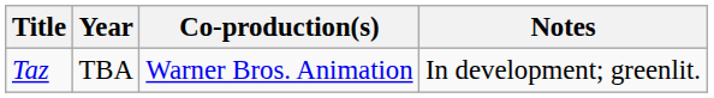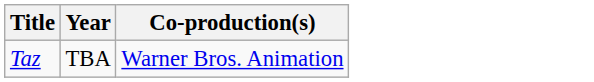- column: Notes | In development; greenlit.
